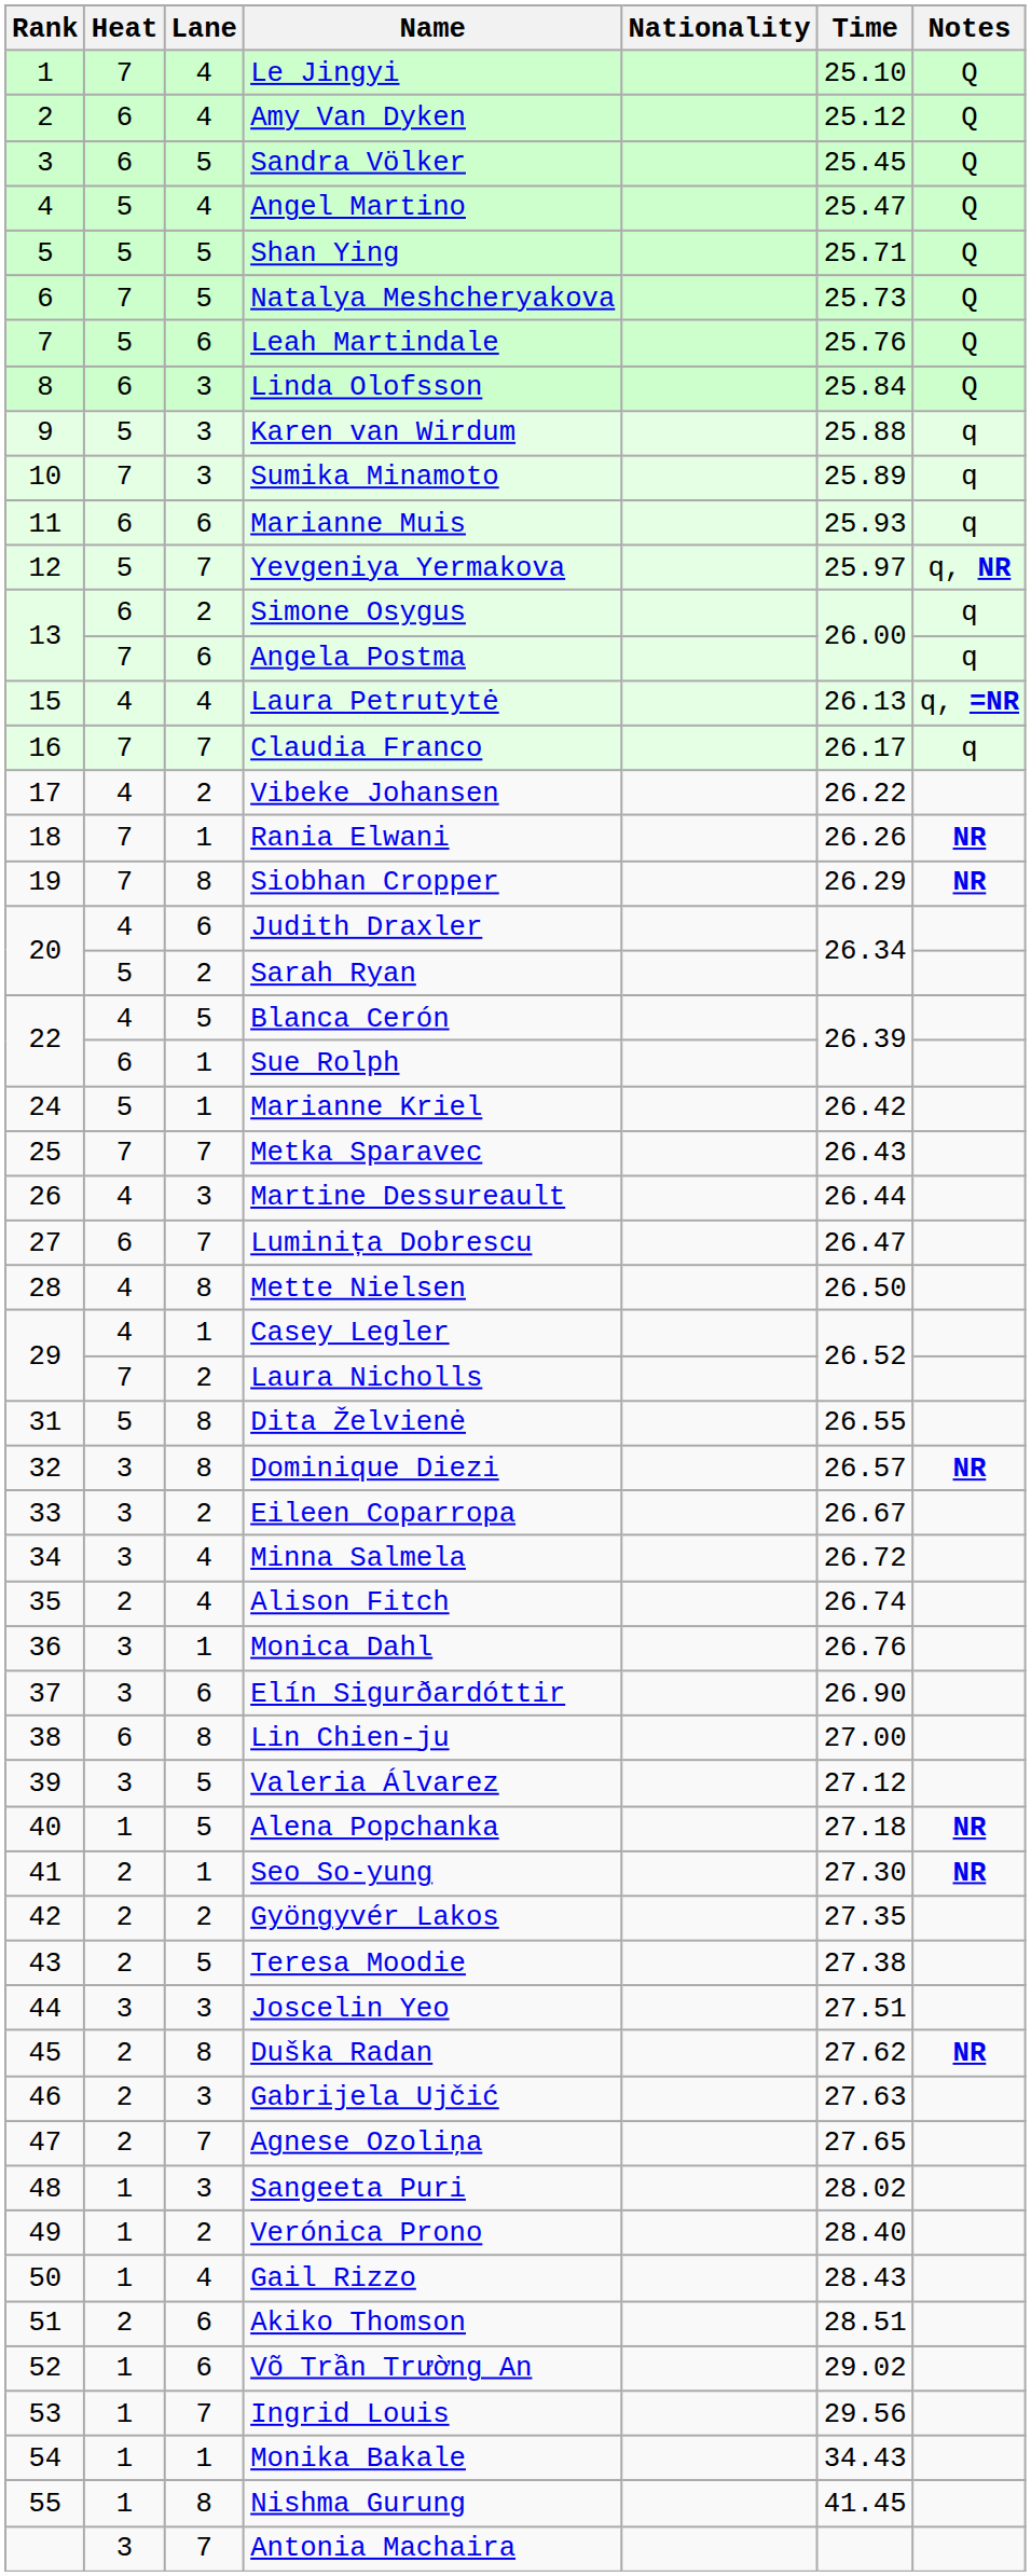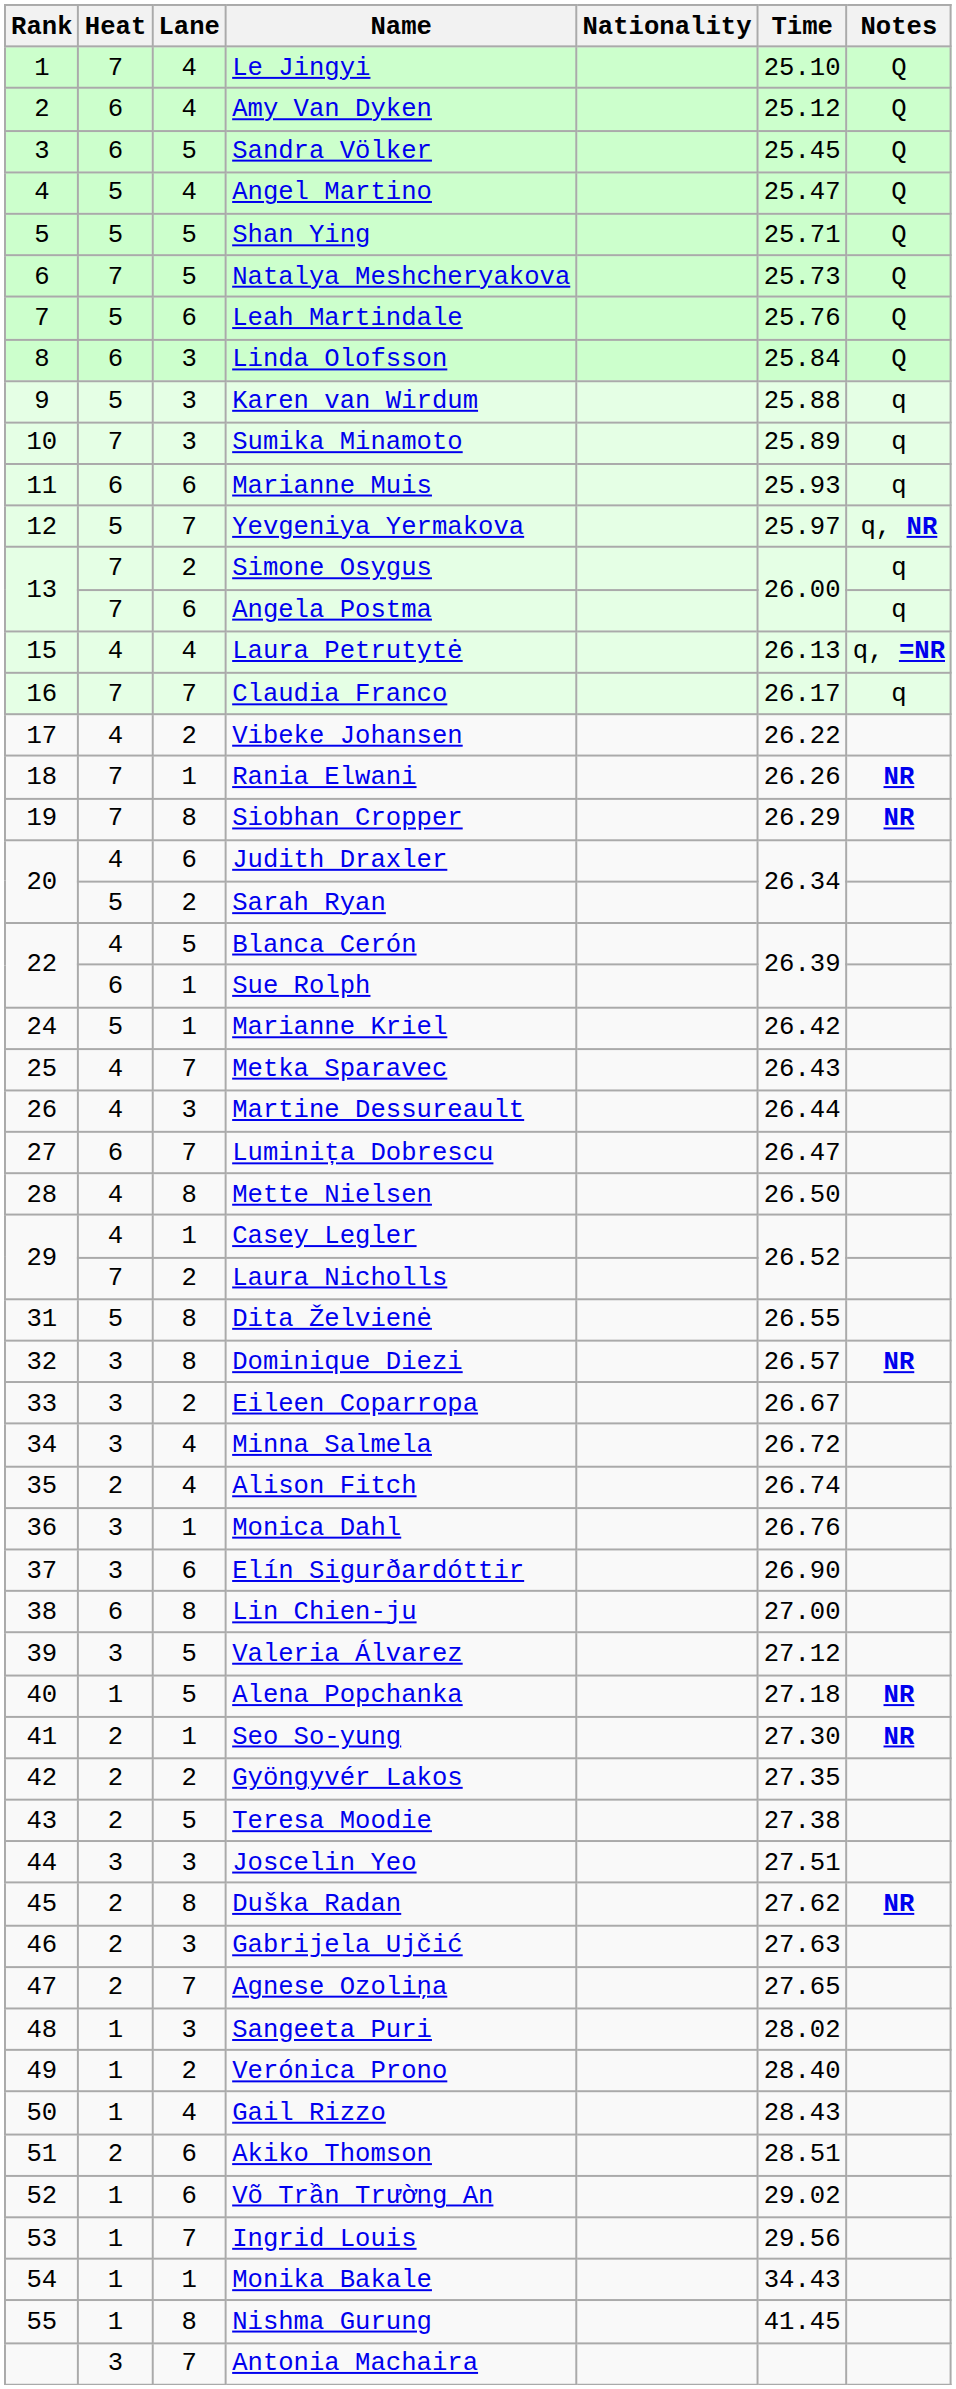Simone Osygus | Heat: 6 -> 7
Metka Sparavec | Heat: 7 -> 4
